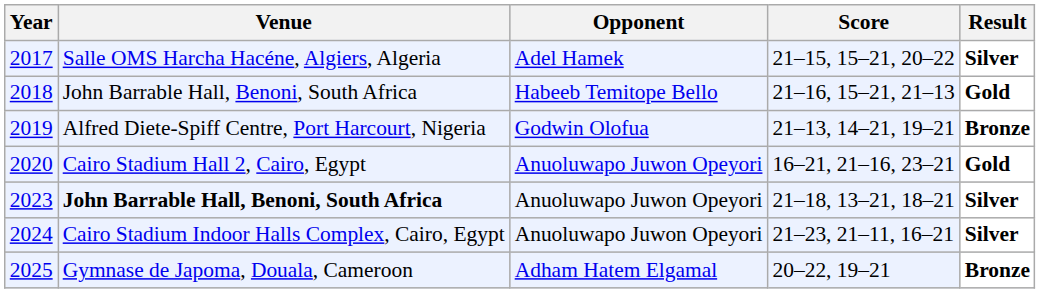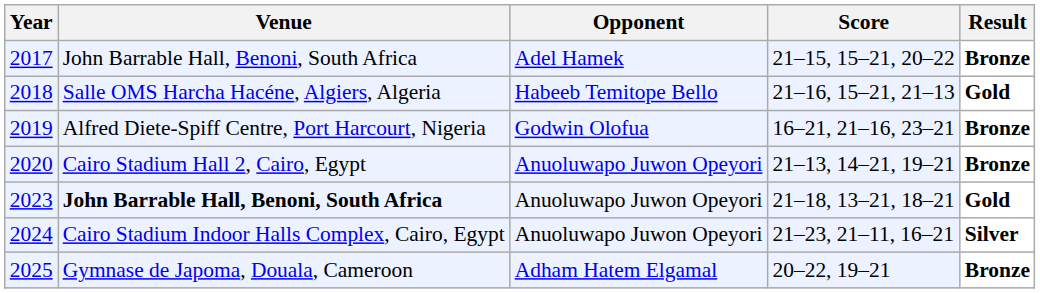2017 | Venue: Salle OMS Harcha Hacéne, Algiers, Algeria -> John Barrable Hall, Benoni, South Africa
2017 | Result: Silver -> Bronze
2018 | Venue: John Barrable Hall, Benoni, South Africa -> Salle OMS Harcha Hacéne, Algiers, Algeria
2019 | Score: 21–13, 14–21, 19–21 -> 16–21, 21–16, 23–21
2020 | Score: 16–21, 21–16, 23–21 -> 21–13, 14–21, 19–21
2020 | Result: Gold -> Bronze
2023 | Result: Silver -> Gold
